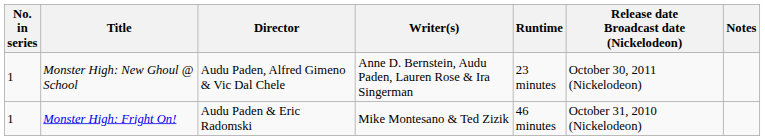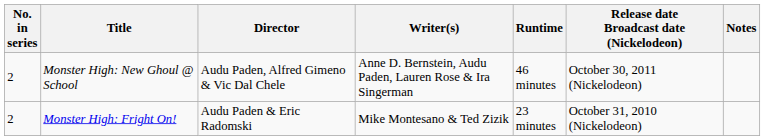Monster High: New Ghoul @ School | No. in series: 1 -> 2
Monster High: New Ghoul @ School | Runtime: 23 minutes -> 46 minutes
Monster High: Fright On! | No. in series: 1 -> 2
Monster High: Fright On! | Runtime: 46 minutes -> 23 minutes
